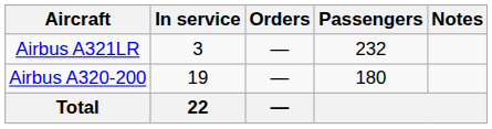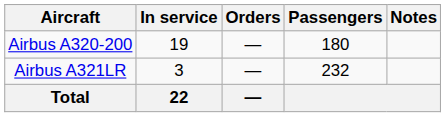rows swapped: Airbus A320-200 <-> Airbus A321LR
